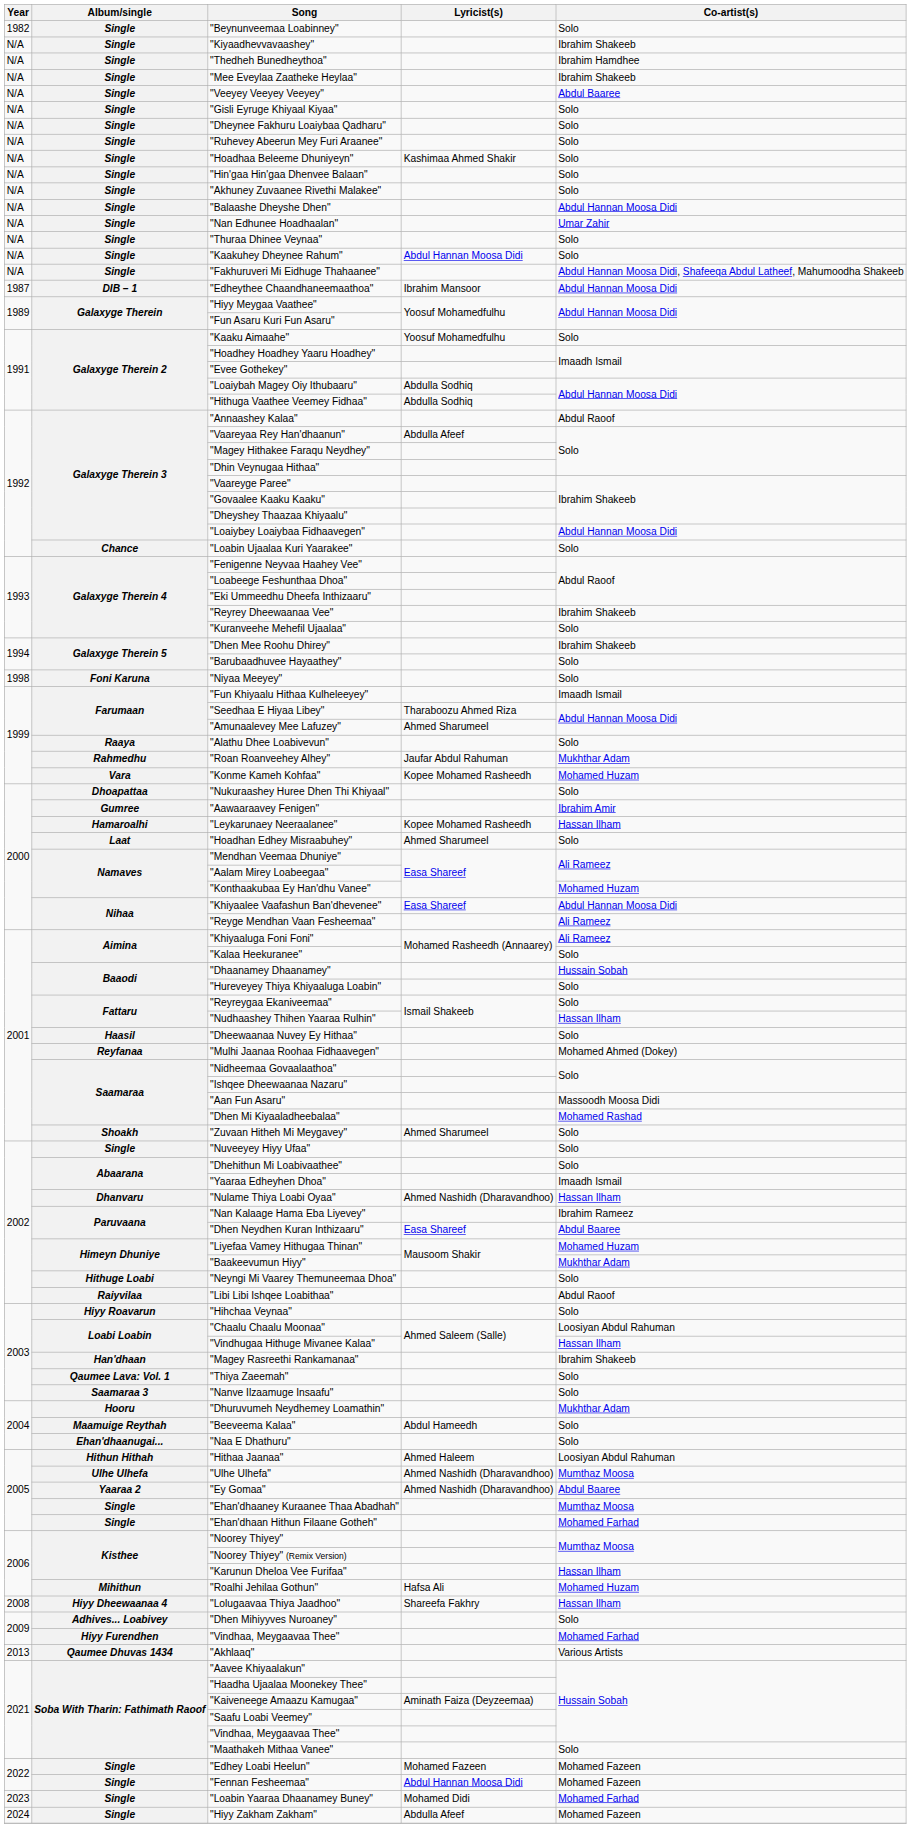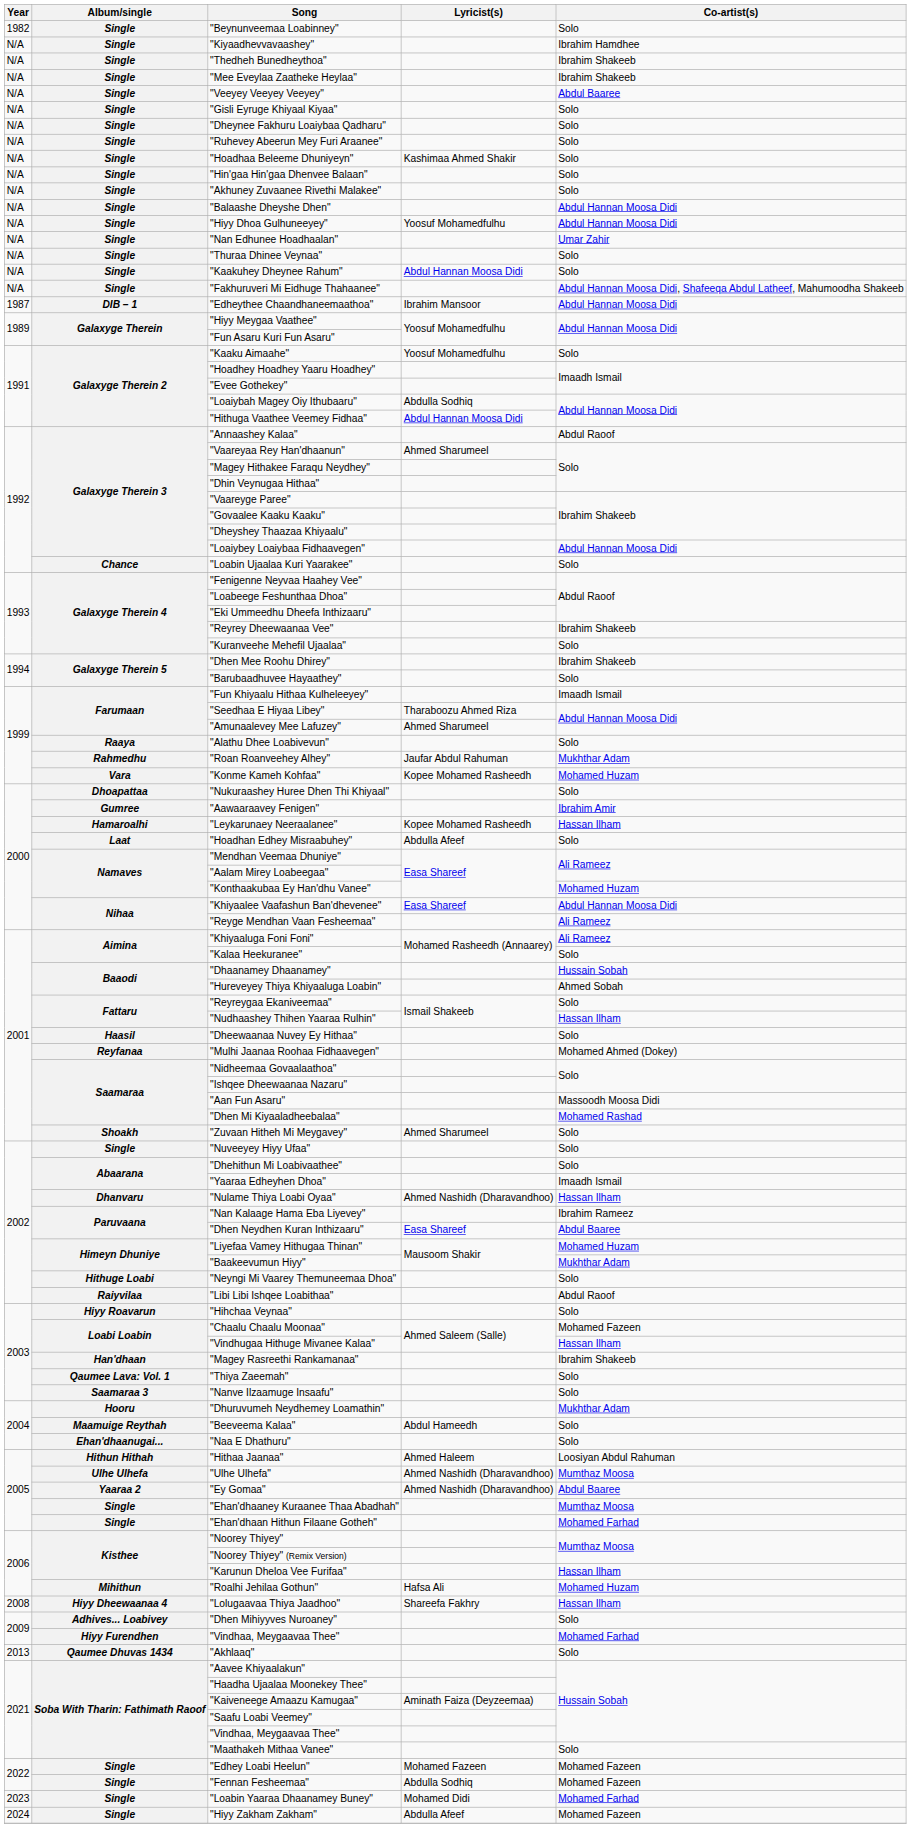"Kiyaadhevvavaashey" | Co-artist(s): Ibrahim Shakeeb -> Ibrahim Hamdhee
"Thedheh Bunedheythoa" | Co-artist(s): Ibrahim Hamdhee -> Ibrahim Shakeeb
+ row: N/A | Single | "Hiyy Dhoa Gulhuneeyey" | Yoosuf Mohamedfulhu | Abdul Hannan Moosa Didi
"Hithuga Vaathee Veemey Fidhaa" | Lyricist(s): Abdulla Sodhiq -> Abdul Hannan Moosa Didi
"Vaareyaa Rey Han'dhaanun" | Lyricist(s): Abdulla Afeef -> Ahmed Sharumeel
- row: 1998 | Foni Karuna | "Niyaa Meeyey" | Solo
"Hoadhan Edhey Misraabuhey" | Lyricist(s): Ahmed Sharumeel -> Abdulla Afeef
"Hureveyey Thiya Khiyaaluga Loabin" | Co-artist(s): Solo -> Ahmed Sobah
"Chaalu Chaalu Moonaa" | Co-artist(s): Loosiyan Abdul Rahuman -> Mohamed Fazeen
"Akhlaaq" | Co-artist(s): Various Artists -> Solo
"Fennan Fesheemaa" | Lyricist(s): Abdul Hannan Moosa Didi -> Abdulla Sodhiq
